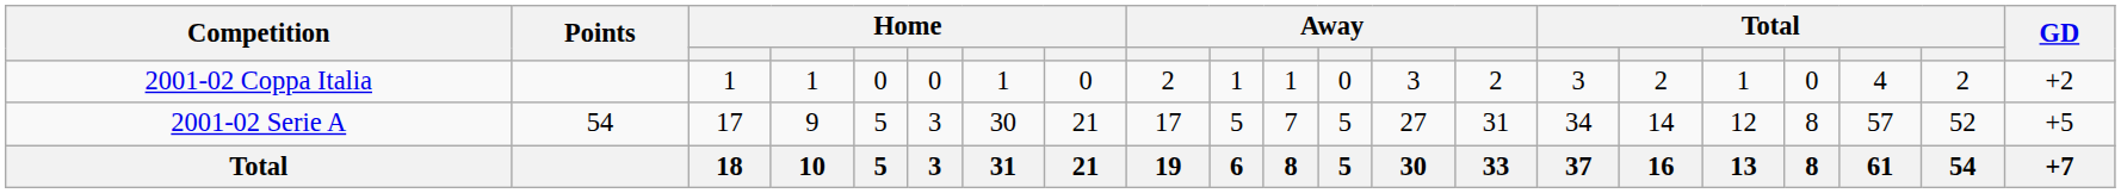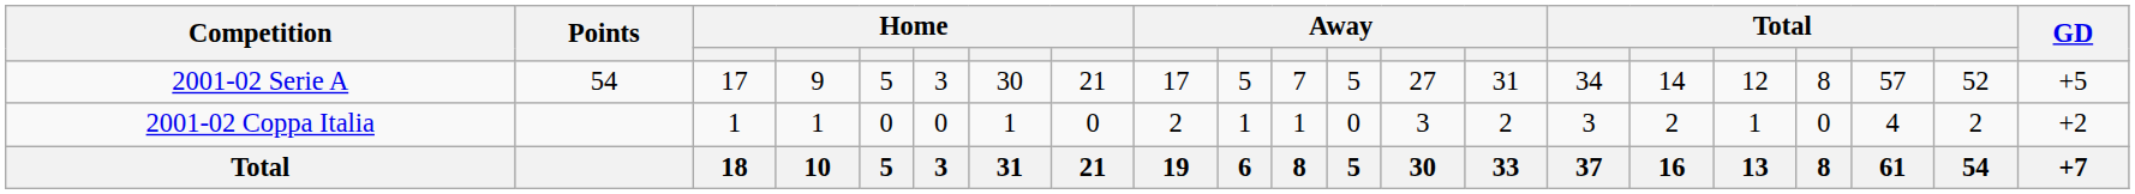rows swapped: 2001-02 Serie A <-> 2001-02 Coppa Italia
